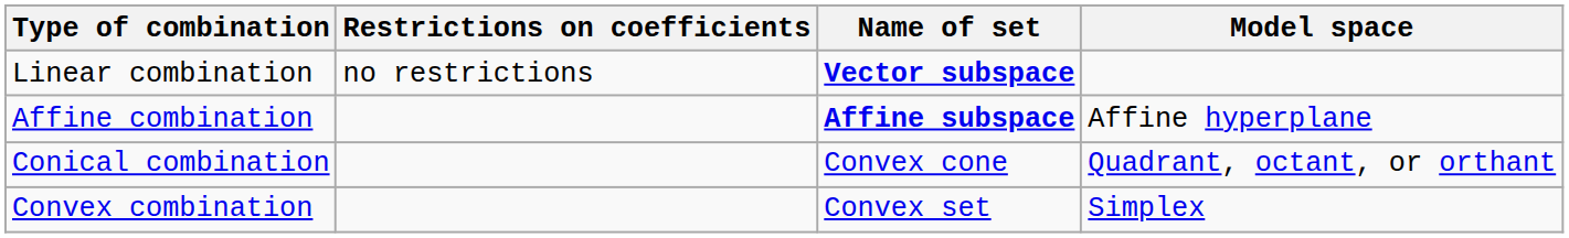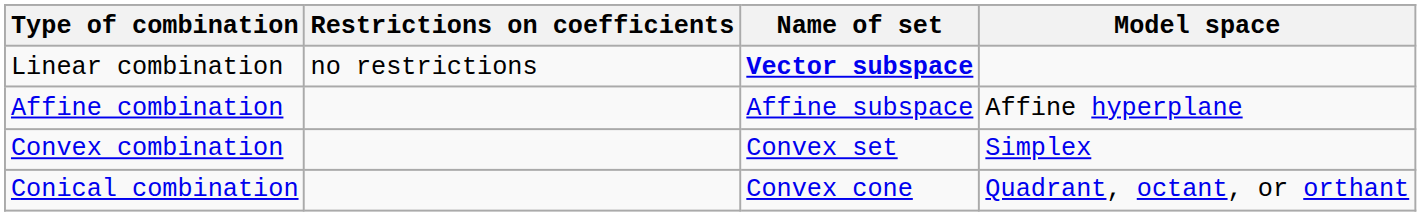Affine combination | Name of set: bold -> normal
rows swapped: Conical combination <-> Convex combination
